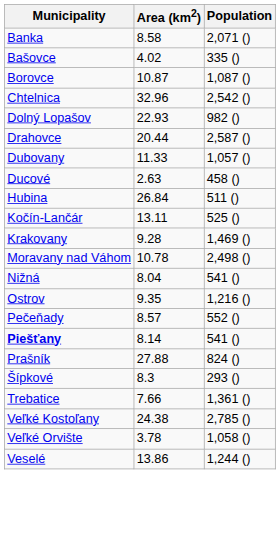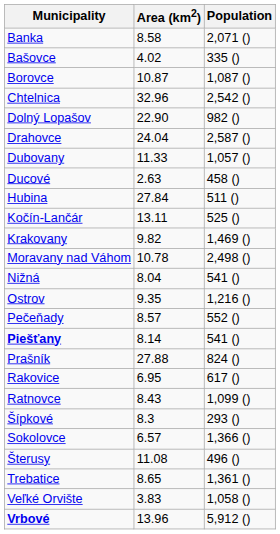Dolný Lopašov | Area (km2): 22.93 -> 22.90
Drahovce | Area (km2): 20.44 -> 24.04
Hubina | Area (km2): 26.84 -> 27.84
Krakovany | Area (km2): 9.28 -> 9.82
+ row: Rakovice | 6.95 | 617 ()
+ row: Ratnovce | 8.43 | 1,099 ()
+ row: Sokolovce | 6.57 | 1,366 ()
+ row: Šterusy | 11.08 | 496 ()
Trebatice | Area (km2): 7.66 -> 8.65
- row: Veľké Kostoľany | 24.38 | 2,785 ()
Veľké Orvište | Area (km2): 3.78 -> 3.83
- row: Veselé | 13.86 | 1,244 ()
+ row: Vrbové | 13.96 | 5,912 ()
